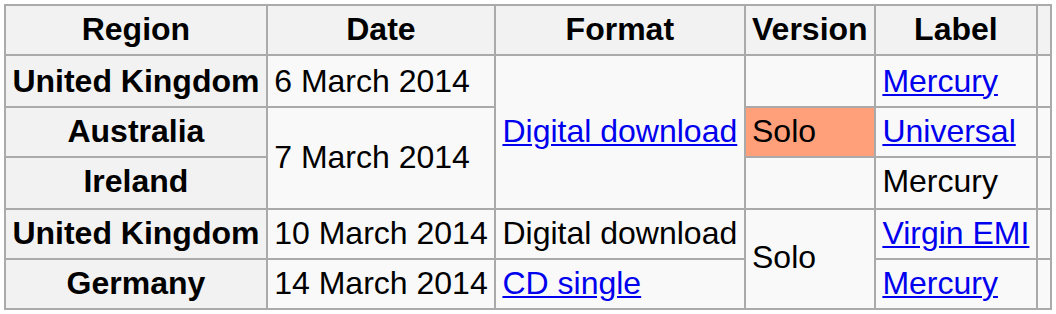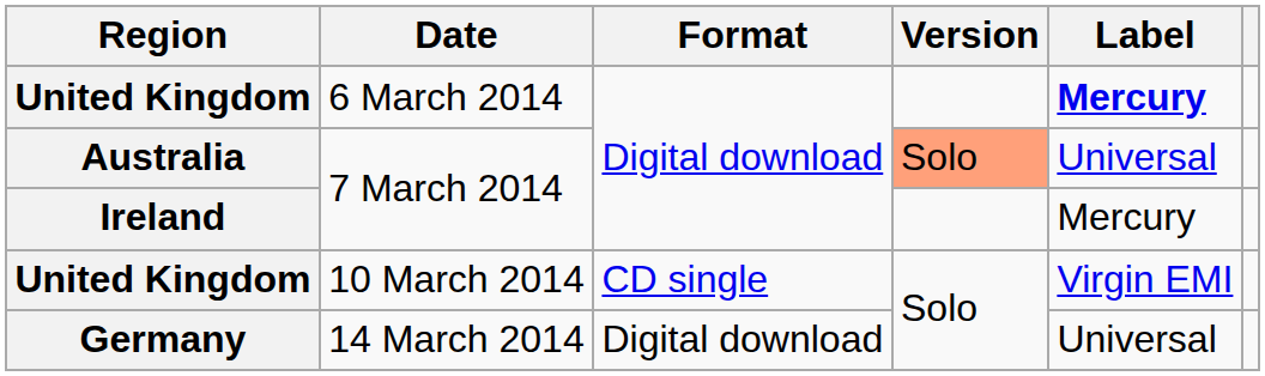United Kingdom / 6 March 2014 | Label: normal -> bold
United Kingdom / 10 March 2014 | Format: Digital download -> CD single
Germany | Format: CD single -> Digital download
Germany | Label: Mercury -> Universal
